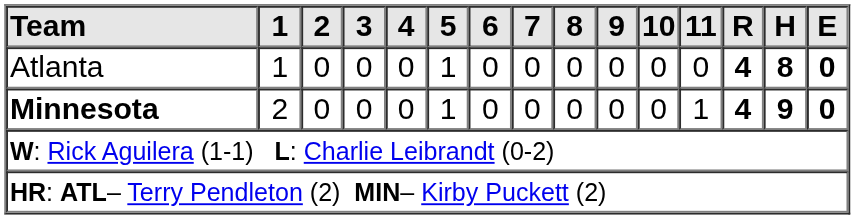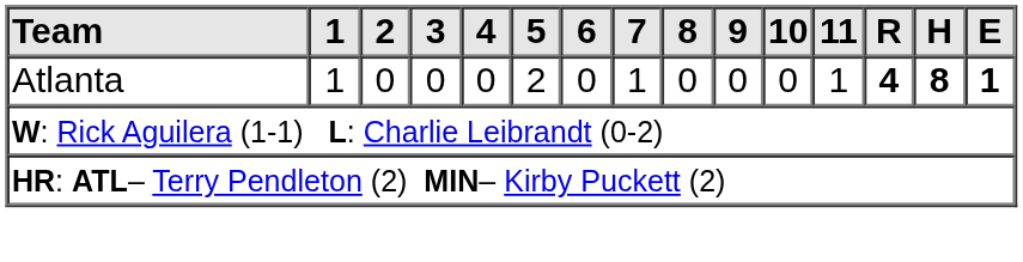Atlanta | 5: 1 -> 2
Atlanta | 7: 0 -> 1
Atlanta | 11: 0 -> 1
Atlanta | E: 0 -> 1
- row: Minnesota | 2 | 0 | 0 | 0 | 1 | 0 | 0 | 0 | 0 | 0 | 1 | 4 | 9 | 0
